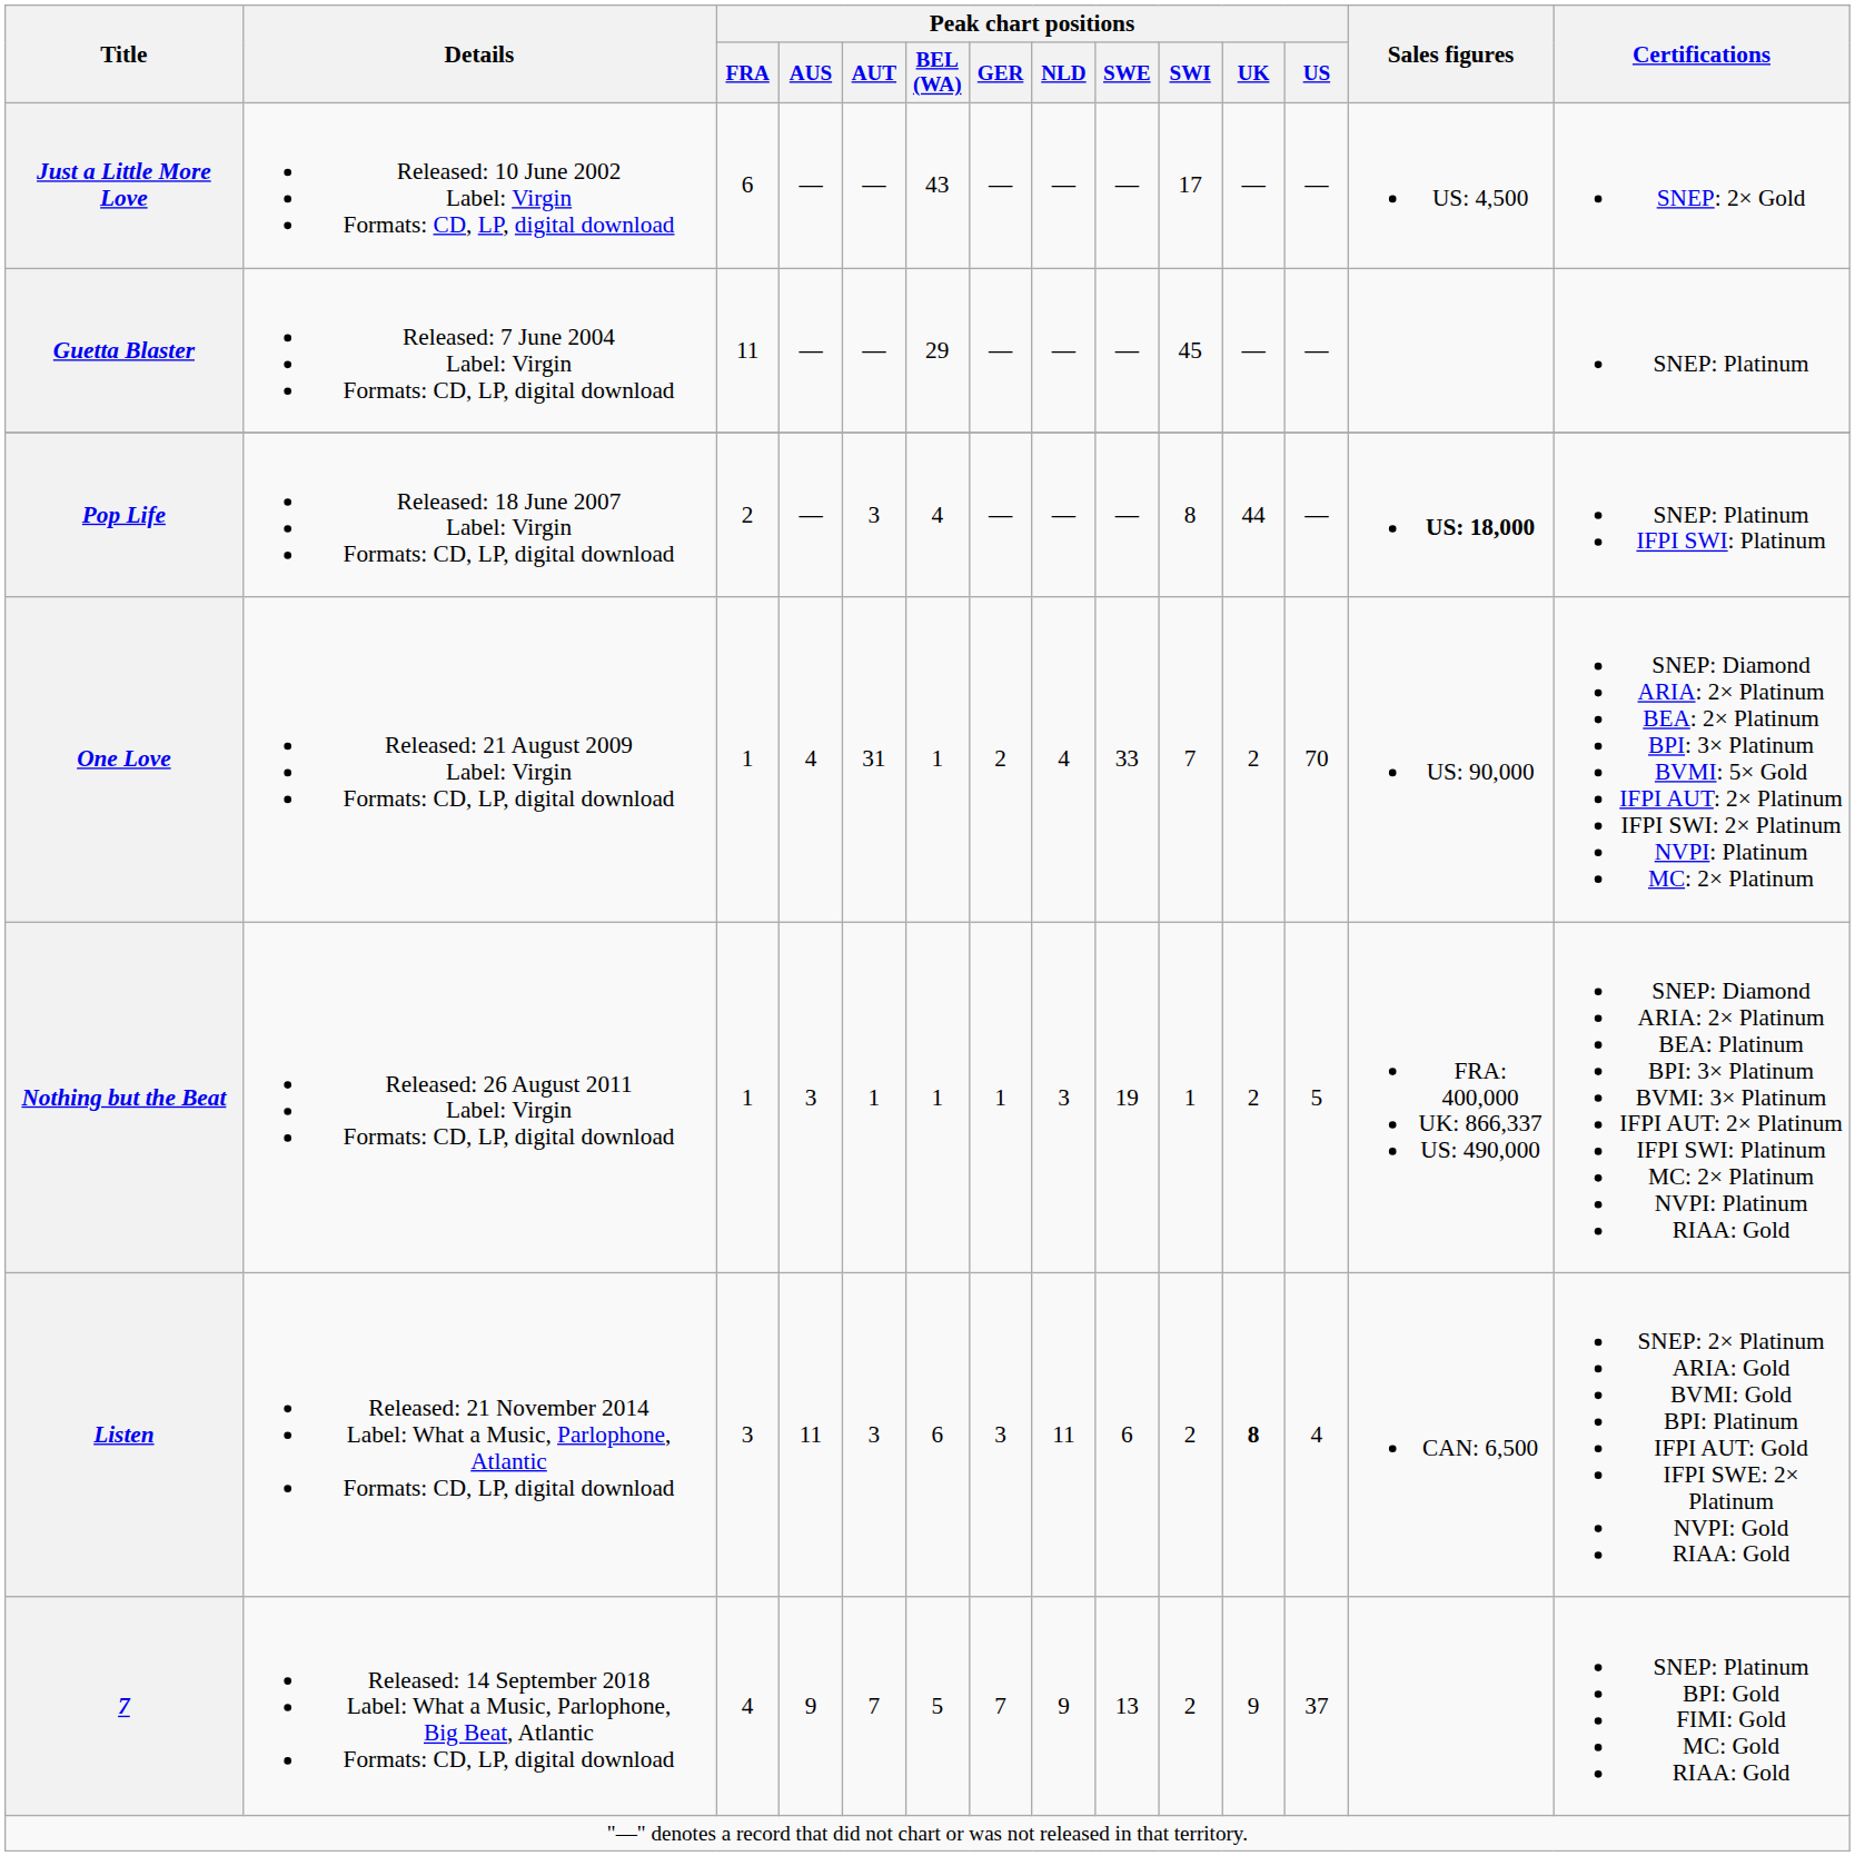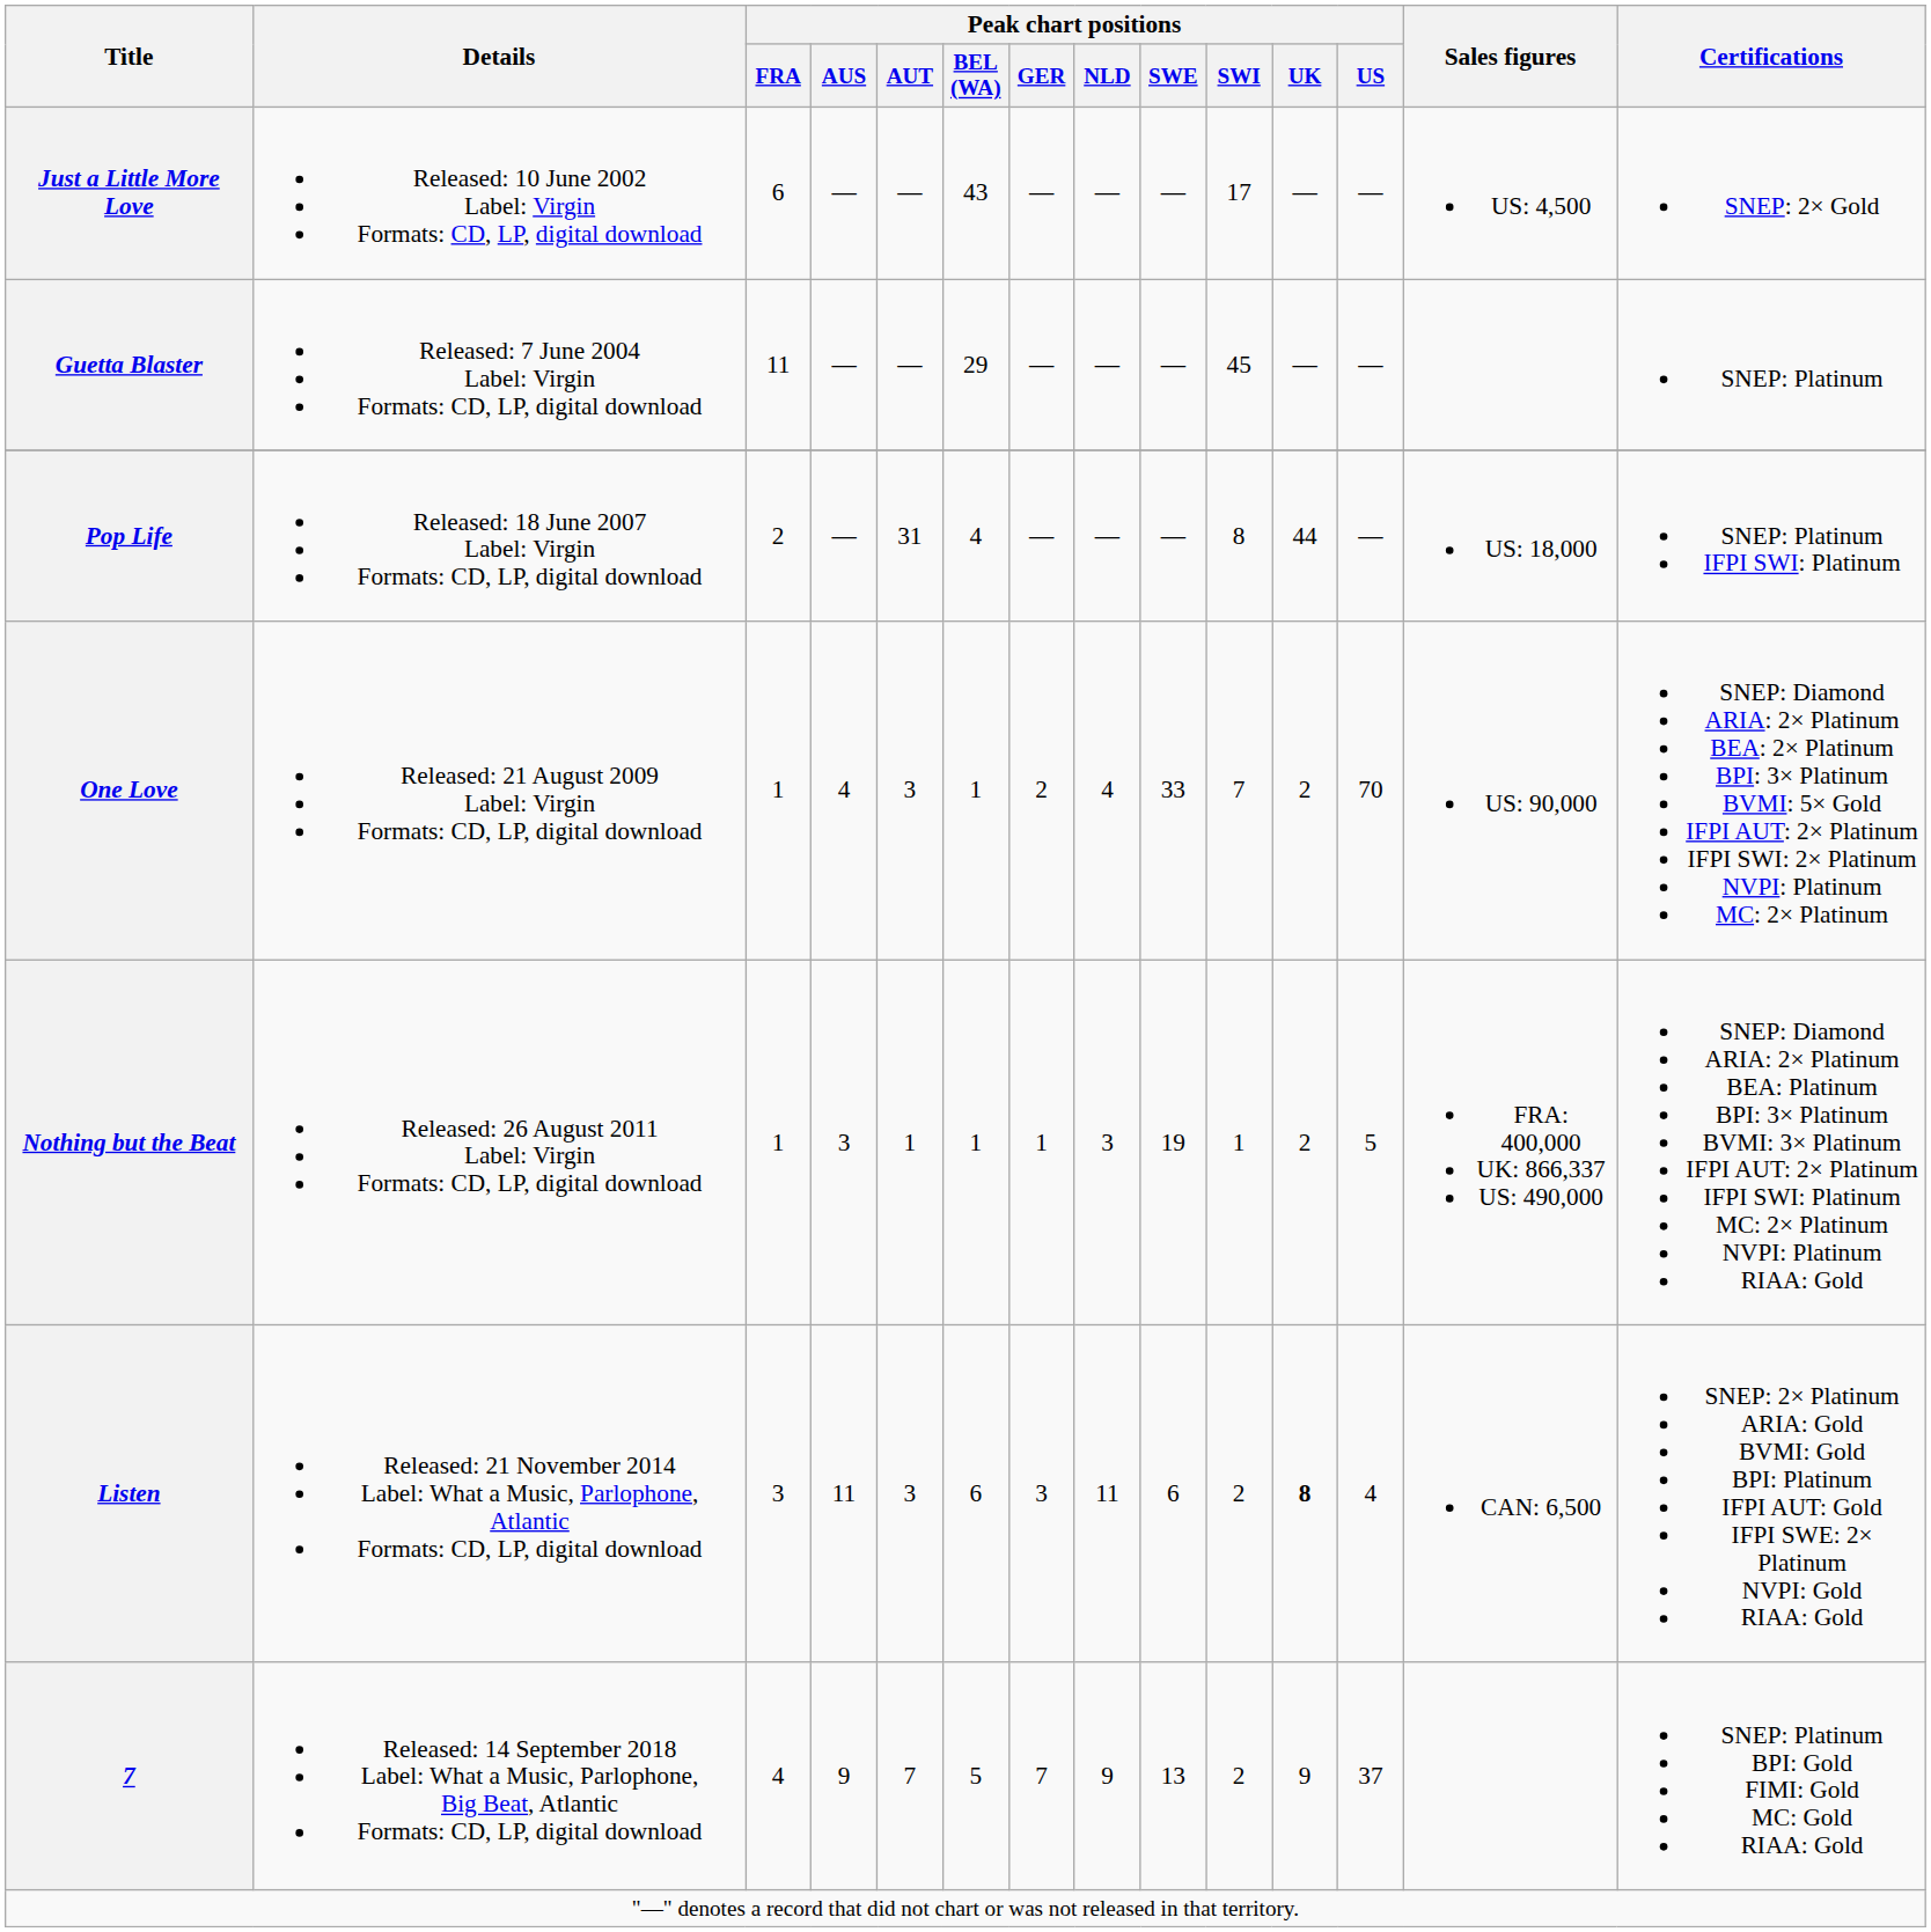Pop Life | Peak chart positions / AUT: 3 -> 31
Pop Life | Sales figures: bold -> normal
One Love | Peak chart positions / AUT: 31 -> 3
